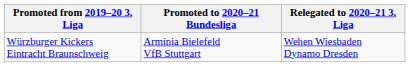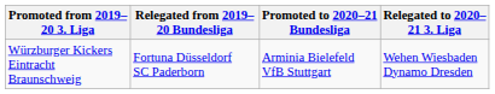+ column: Relegated from 2019–20 Bundesliga | Fortuna Düsseldorf SC Paderborn
